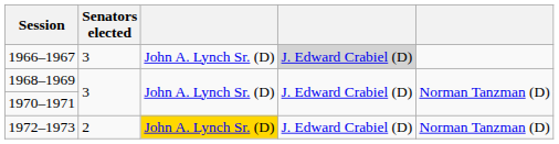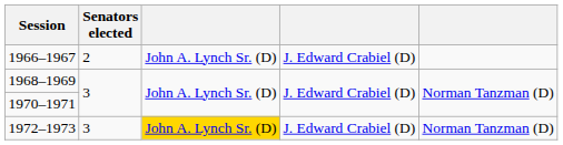1966–1967 | Senators elected: 3 -> 2
1966–1967 | column 4: lightgrey background -> no background
1972–1973 | Senators elected: 2 -> 3
